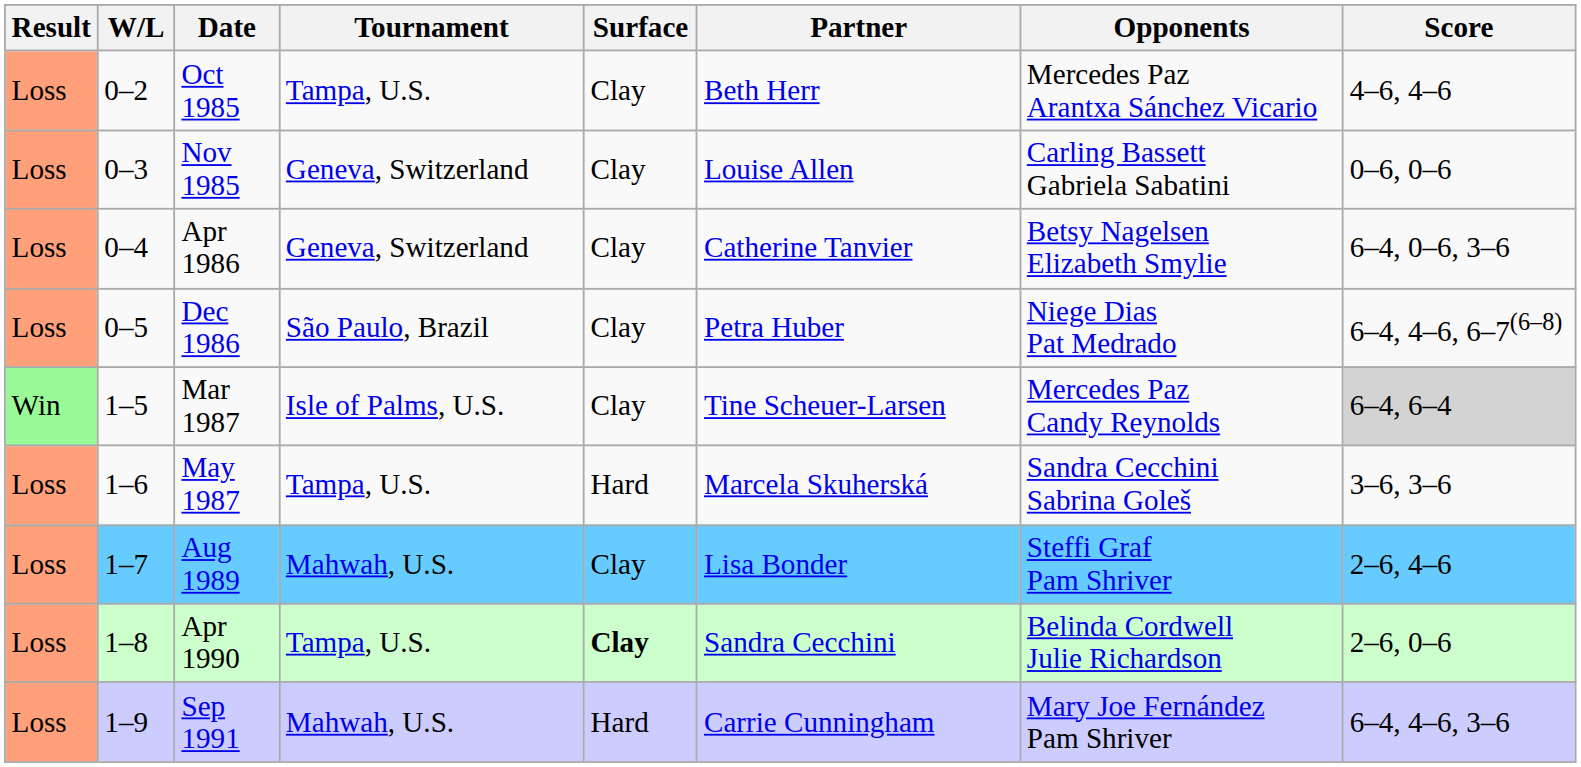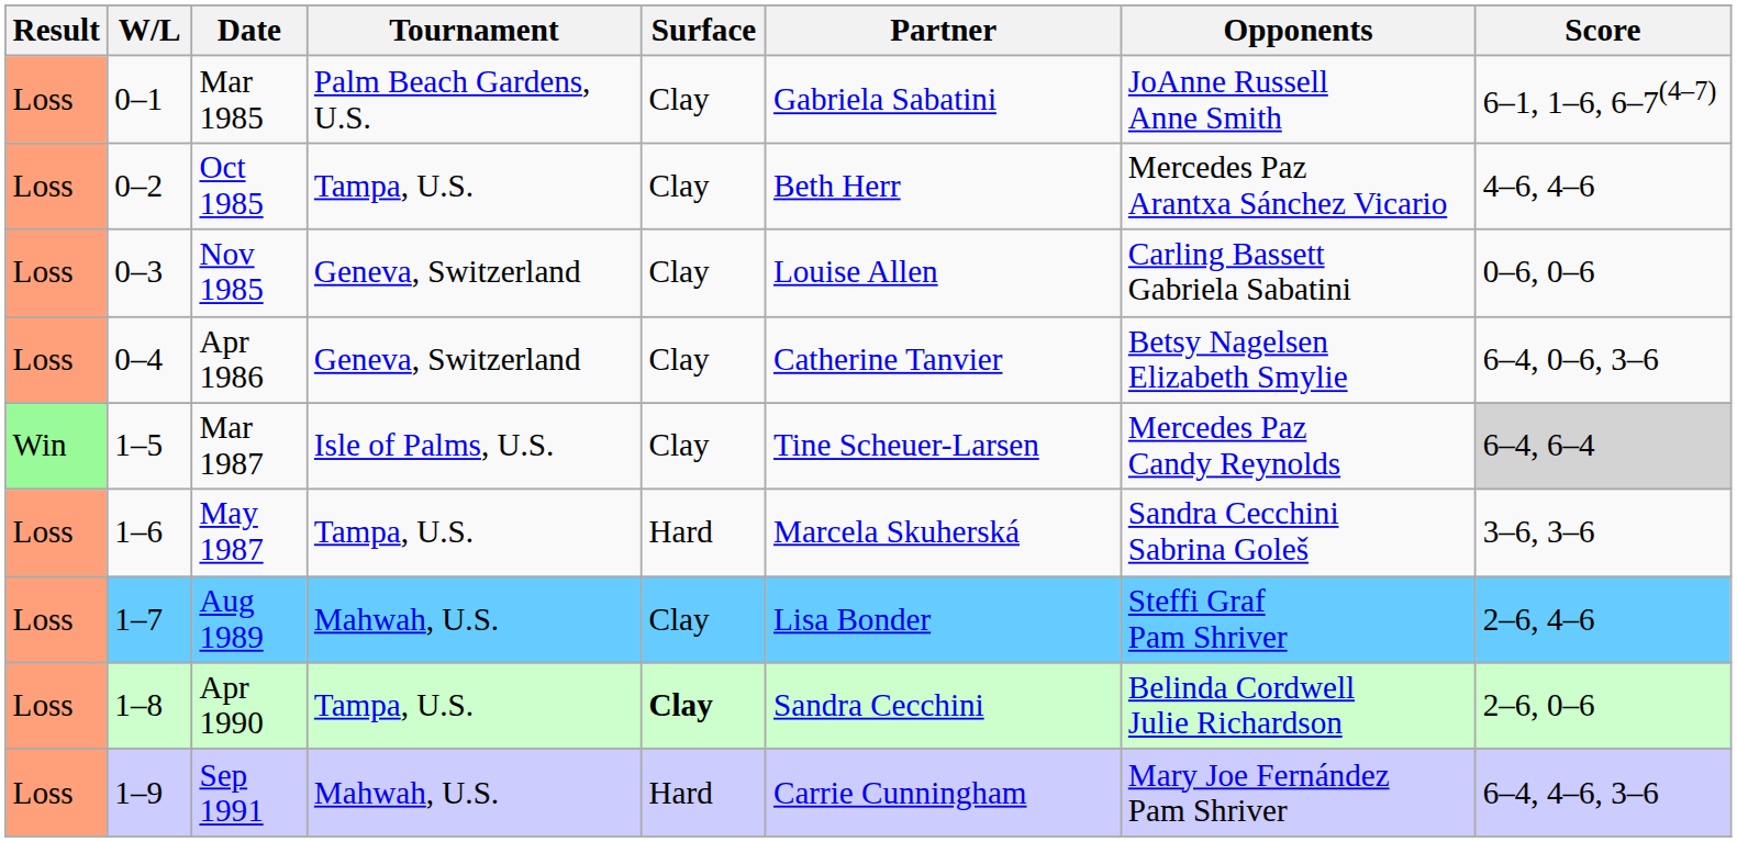+ row: Loss | 0–1 | Mar 1985 | Palm Beach Gardens, U.S. | Clay | Gabriela Sabatini | JoAnne Russell Anne Smith | 6–1, 1–6, 6–7(4–7)
- row: Loss | 0–5 | Dec 1986 | São Paulo, Brazil | Clay | Petra Huber | Niege Dias Pat Medrado | 6–4, 4–6, 6–7(6–8)
